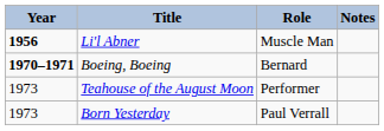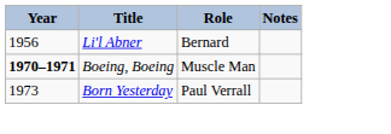Li'l Abner | Year: bold -> normal
Li'l Abner | Role: Muscle Man -> Bernard
Boeing, Boeing | Role: Bernard -> Muscle Man
- row: 1973 | Teahouse of the August Moon | Performer
